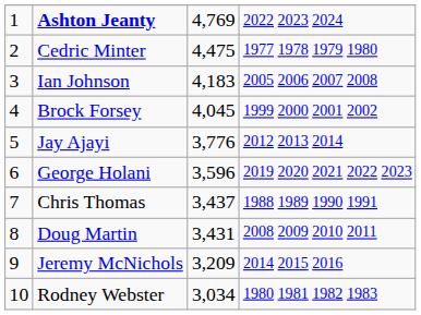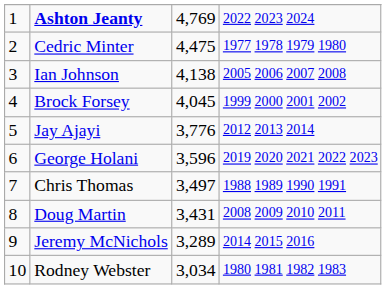Ian Johnson | column 3: 4,183 -> 4,138
Chris Thomas | column 3: 3,437 -> 3,497
Jeremy McNichols | column 3: 3,209 -> 3,289
